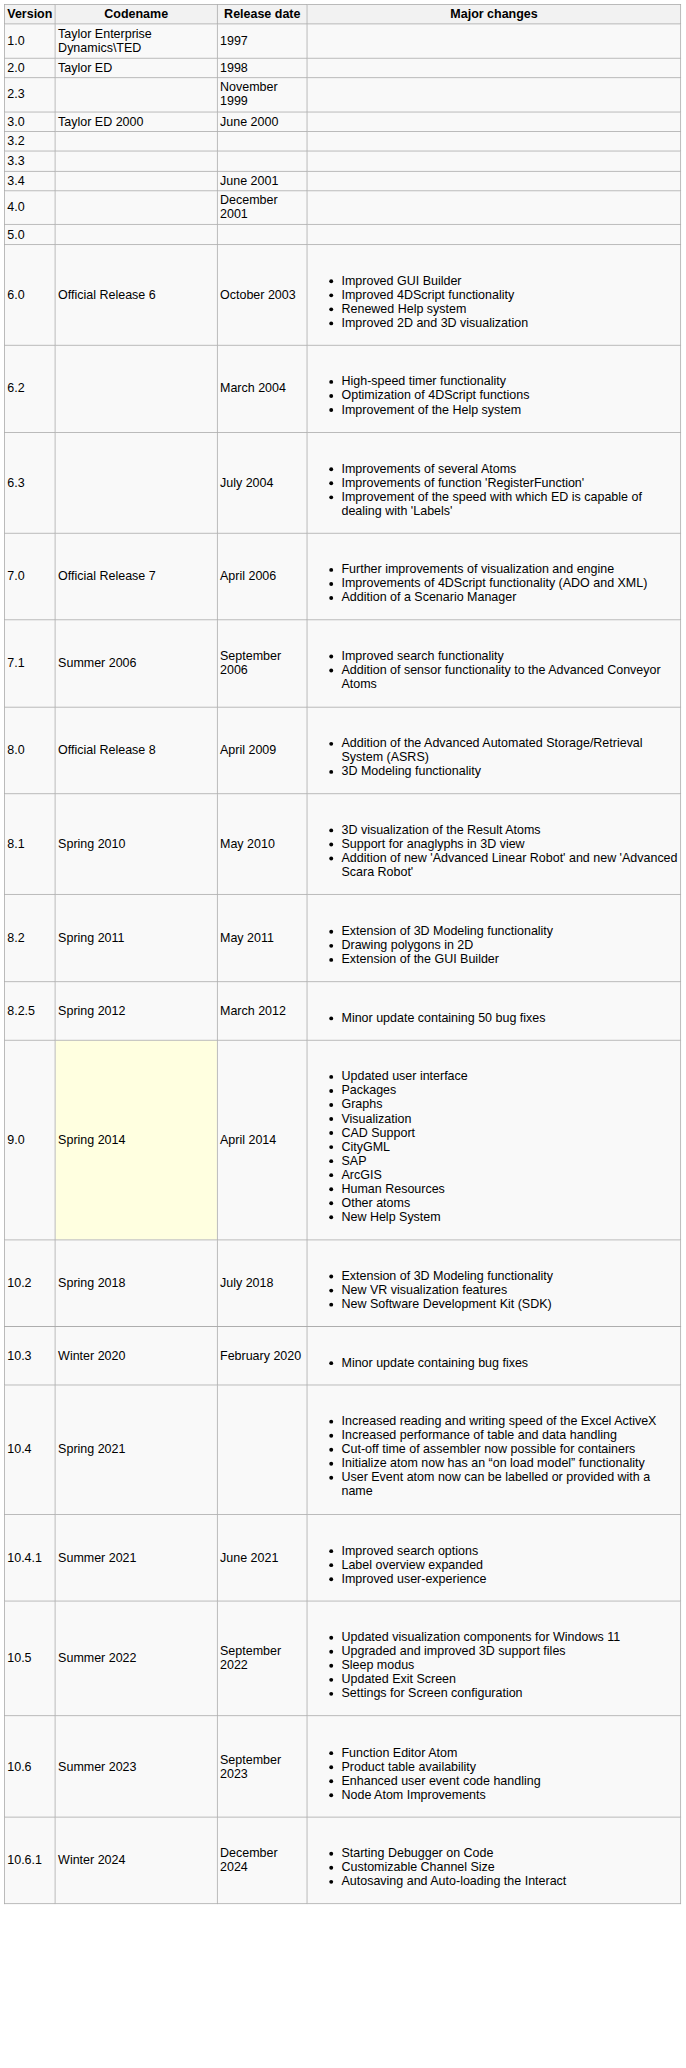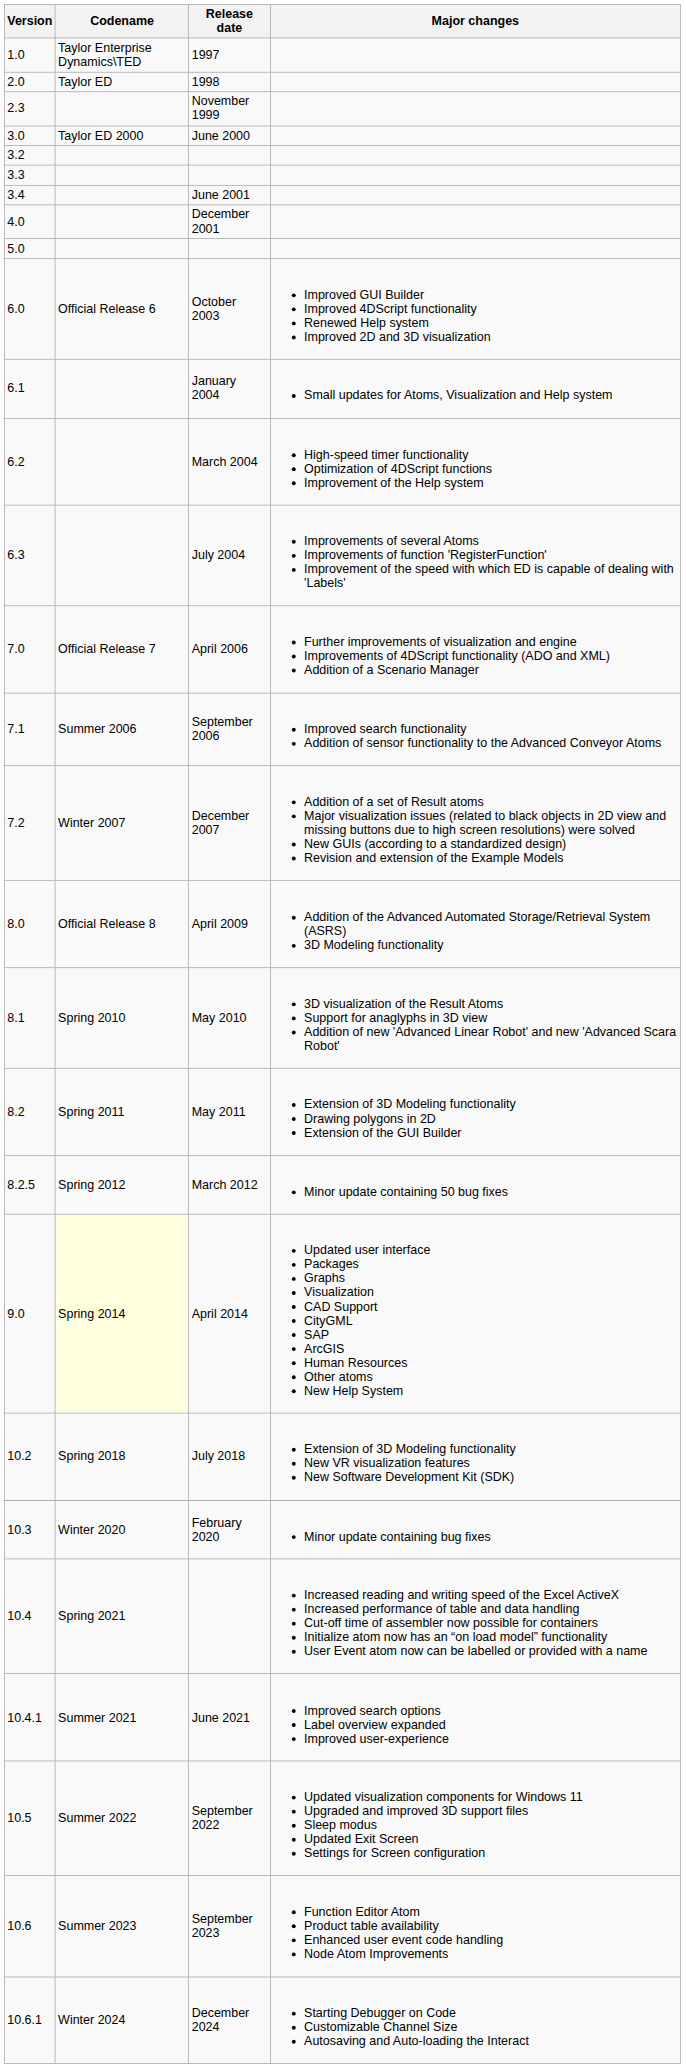+ row: 6.1 | January 2004 | Small updates for Atoms, Visualization and Help system
+ row: 7.2 | Winter 2007 | December 2007 | Addition of a set of Result atoms Major visualization issues (related to black objects in 2D view and missing buttons due to high screen resolutions) were solved New GUIs (according to a standardized design) Revision and extension of the Example Models
